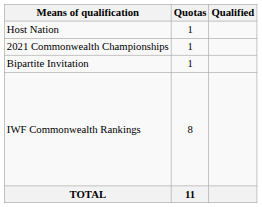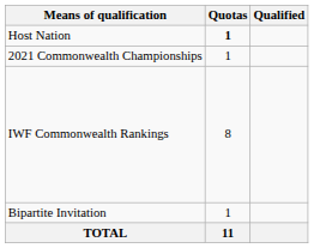Host Nation | Quotas: normal -> bold
rows swapped: IWF Commonwealth Rankings <-> Bipartite Invitation
